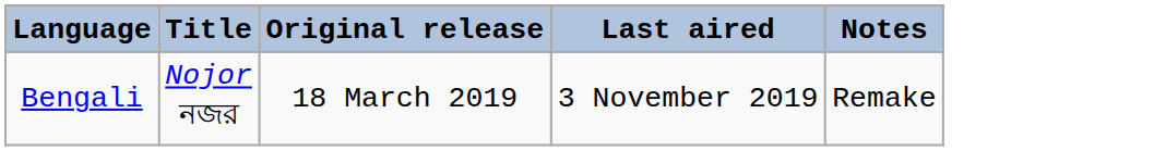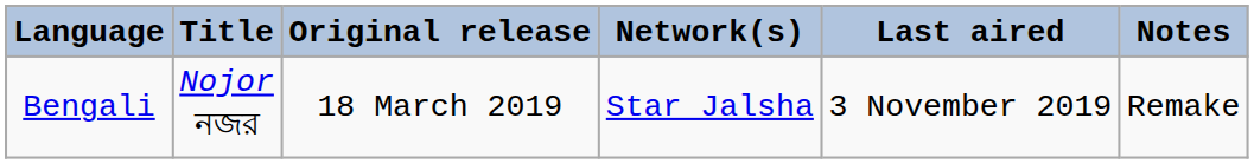+ column: Network(s) | Star Jalsha
